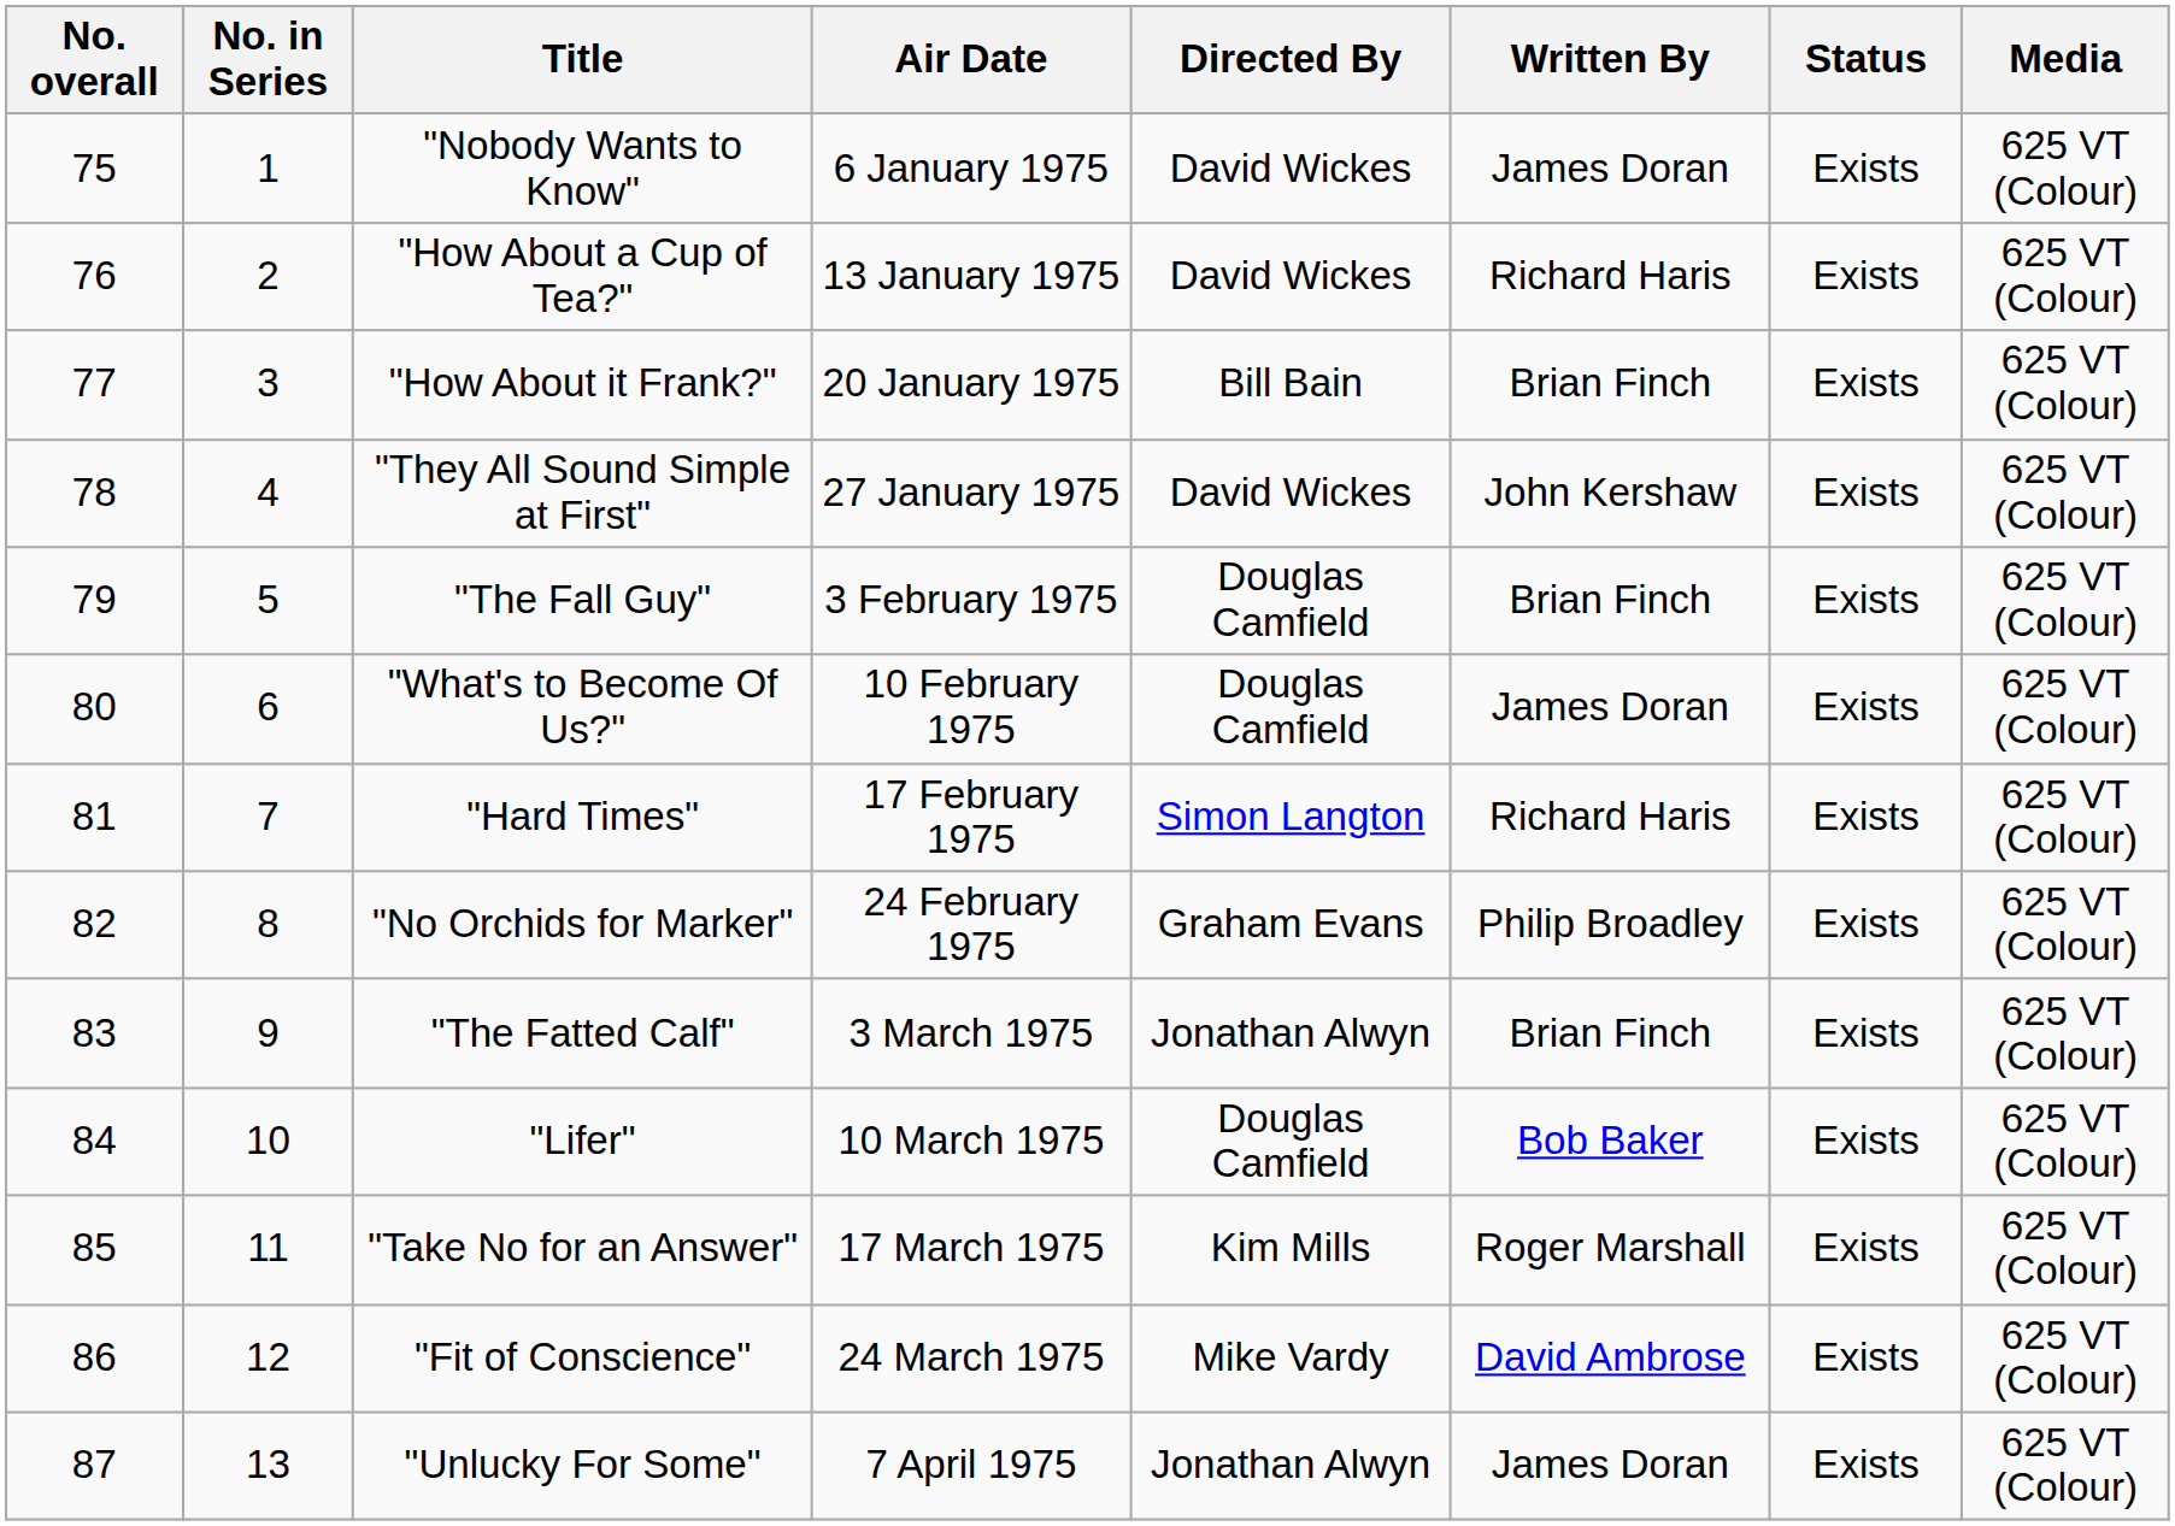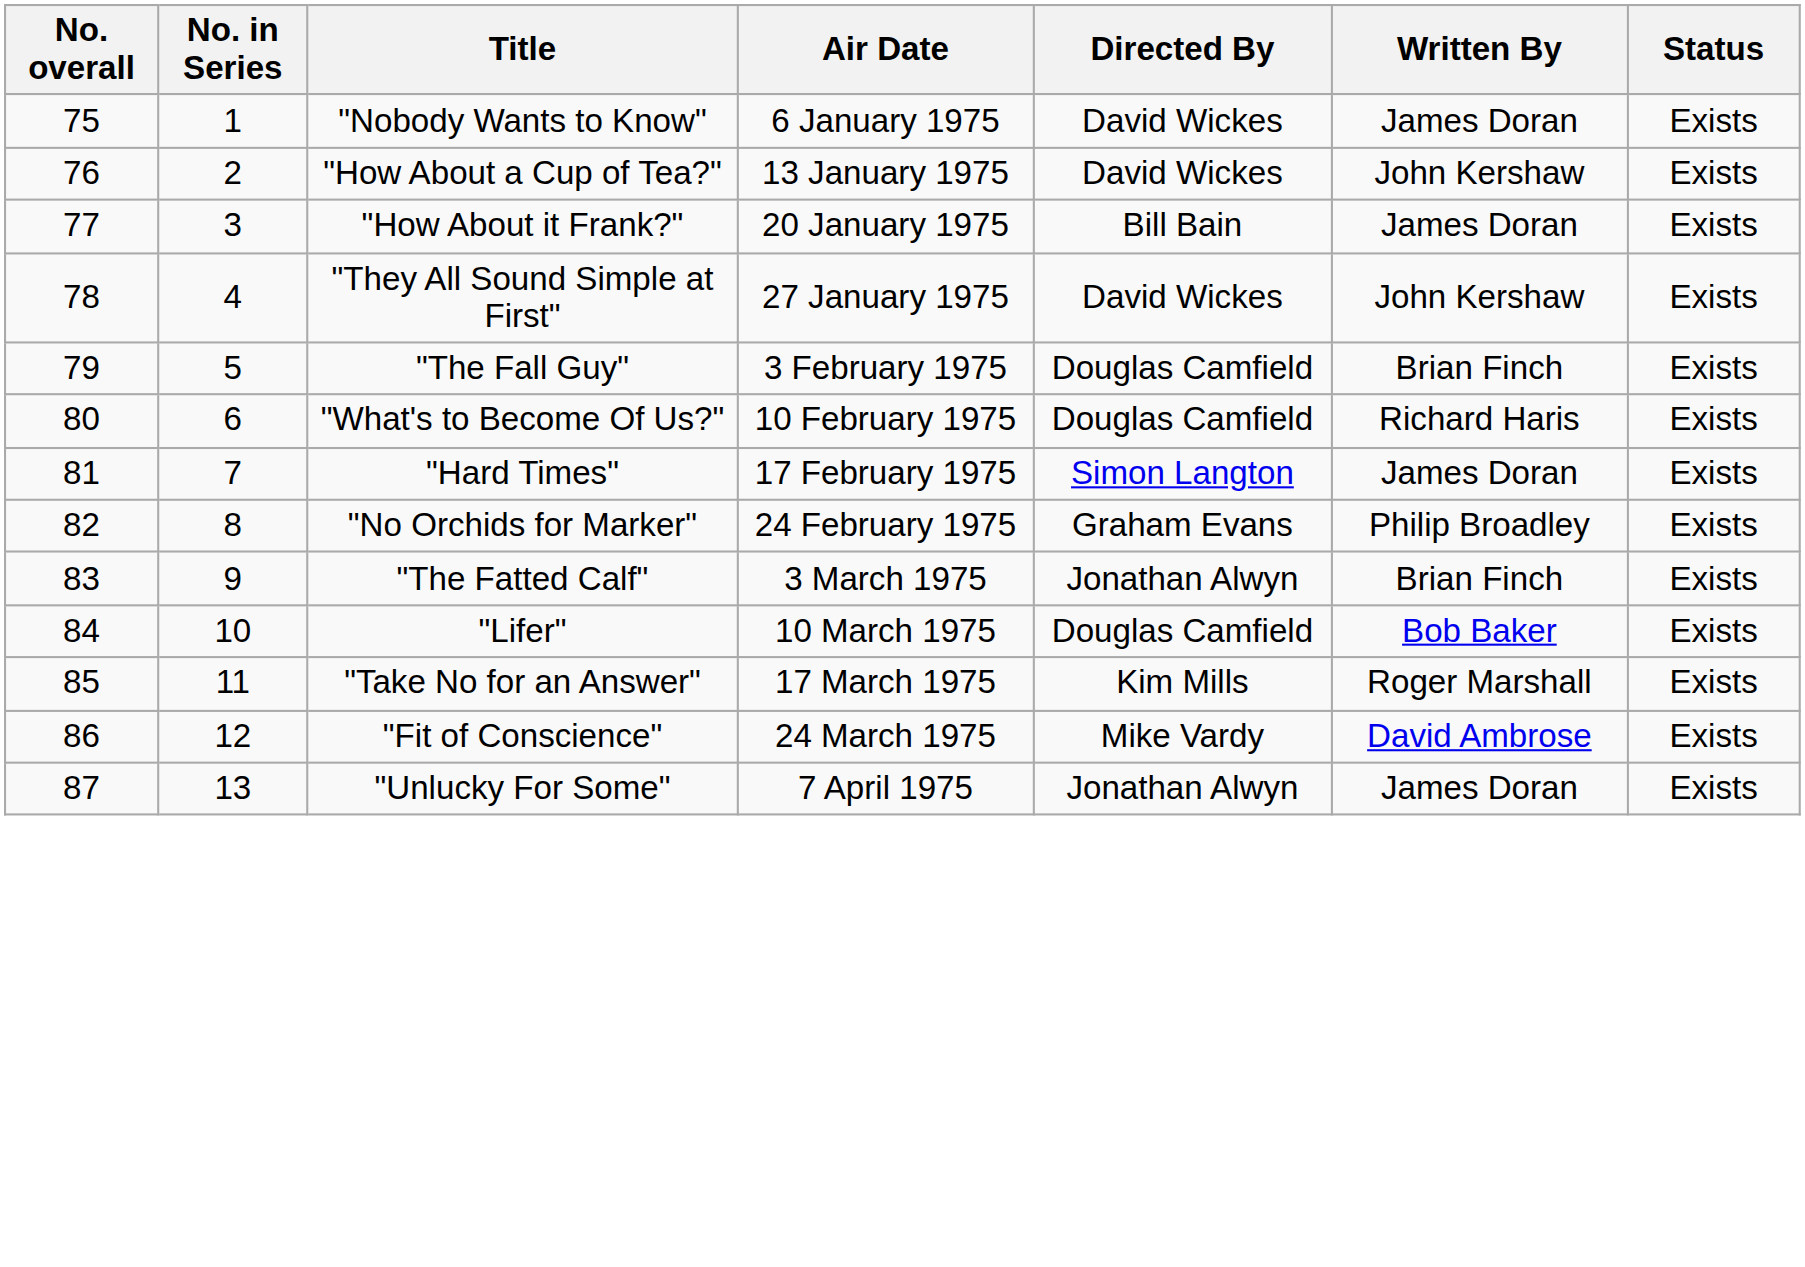- column: Media | 625 VT (Colour) | 625 VT (Colour) | 625 VT (Colour) | 625 VT (Colour) | 625 VT (Colour) | 625 VT (Colour) | 625 VT (Colour) | 625 VT (Colour) | 625 VT (Colour) | 625 VT (Colour) | 625 VT (Colour) | 625 VT (Colour) | 625 VT (Colour)
"How About a Cup of Tea?" | Written By: Richard Haris -> John Kershaw
"How About it Frank?" | Written By: Brian Finch -> James Doran
"What's to Become Of Us?" | Written By: James Doran -> Richard Haris
"Hard Times" | Written By: Richard Haris -> James Doran
